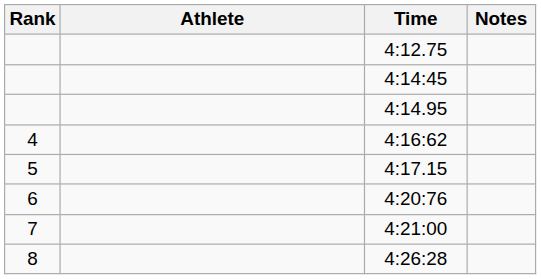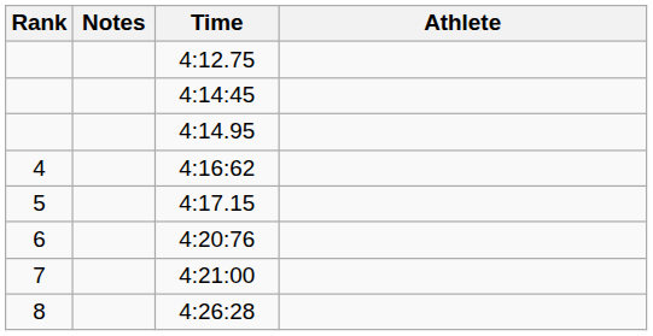columns swapped: Athlete <-> Notes
